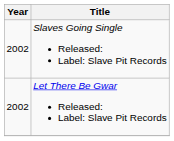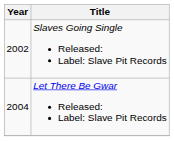Let There Be Gwar Released: Label: Slave Pit Records | Year: 2002 -> 2004
